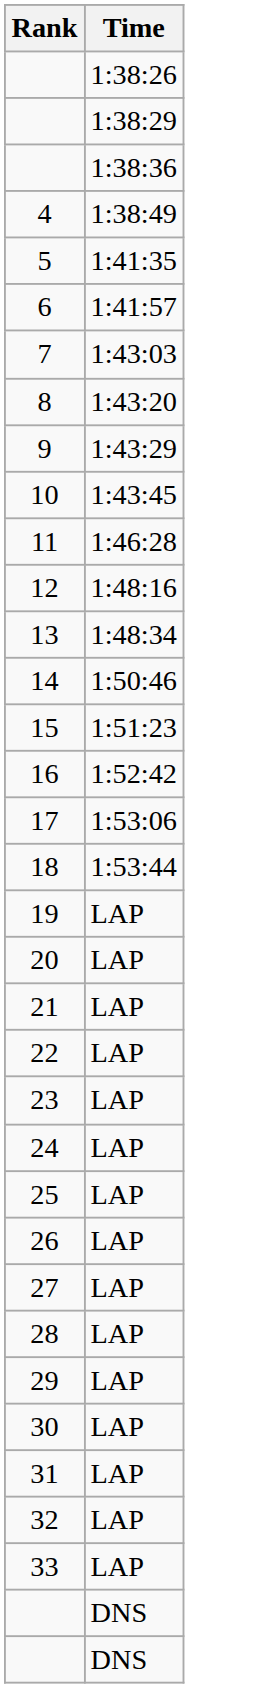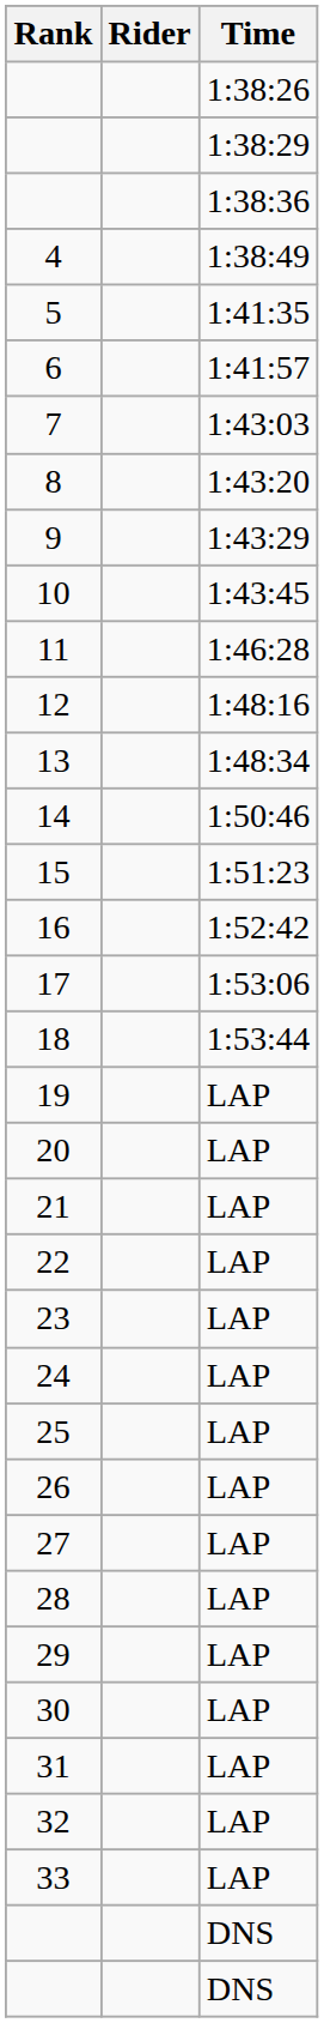+ column: Rider
